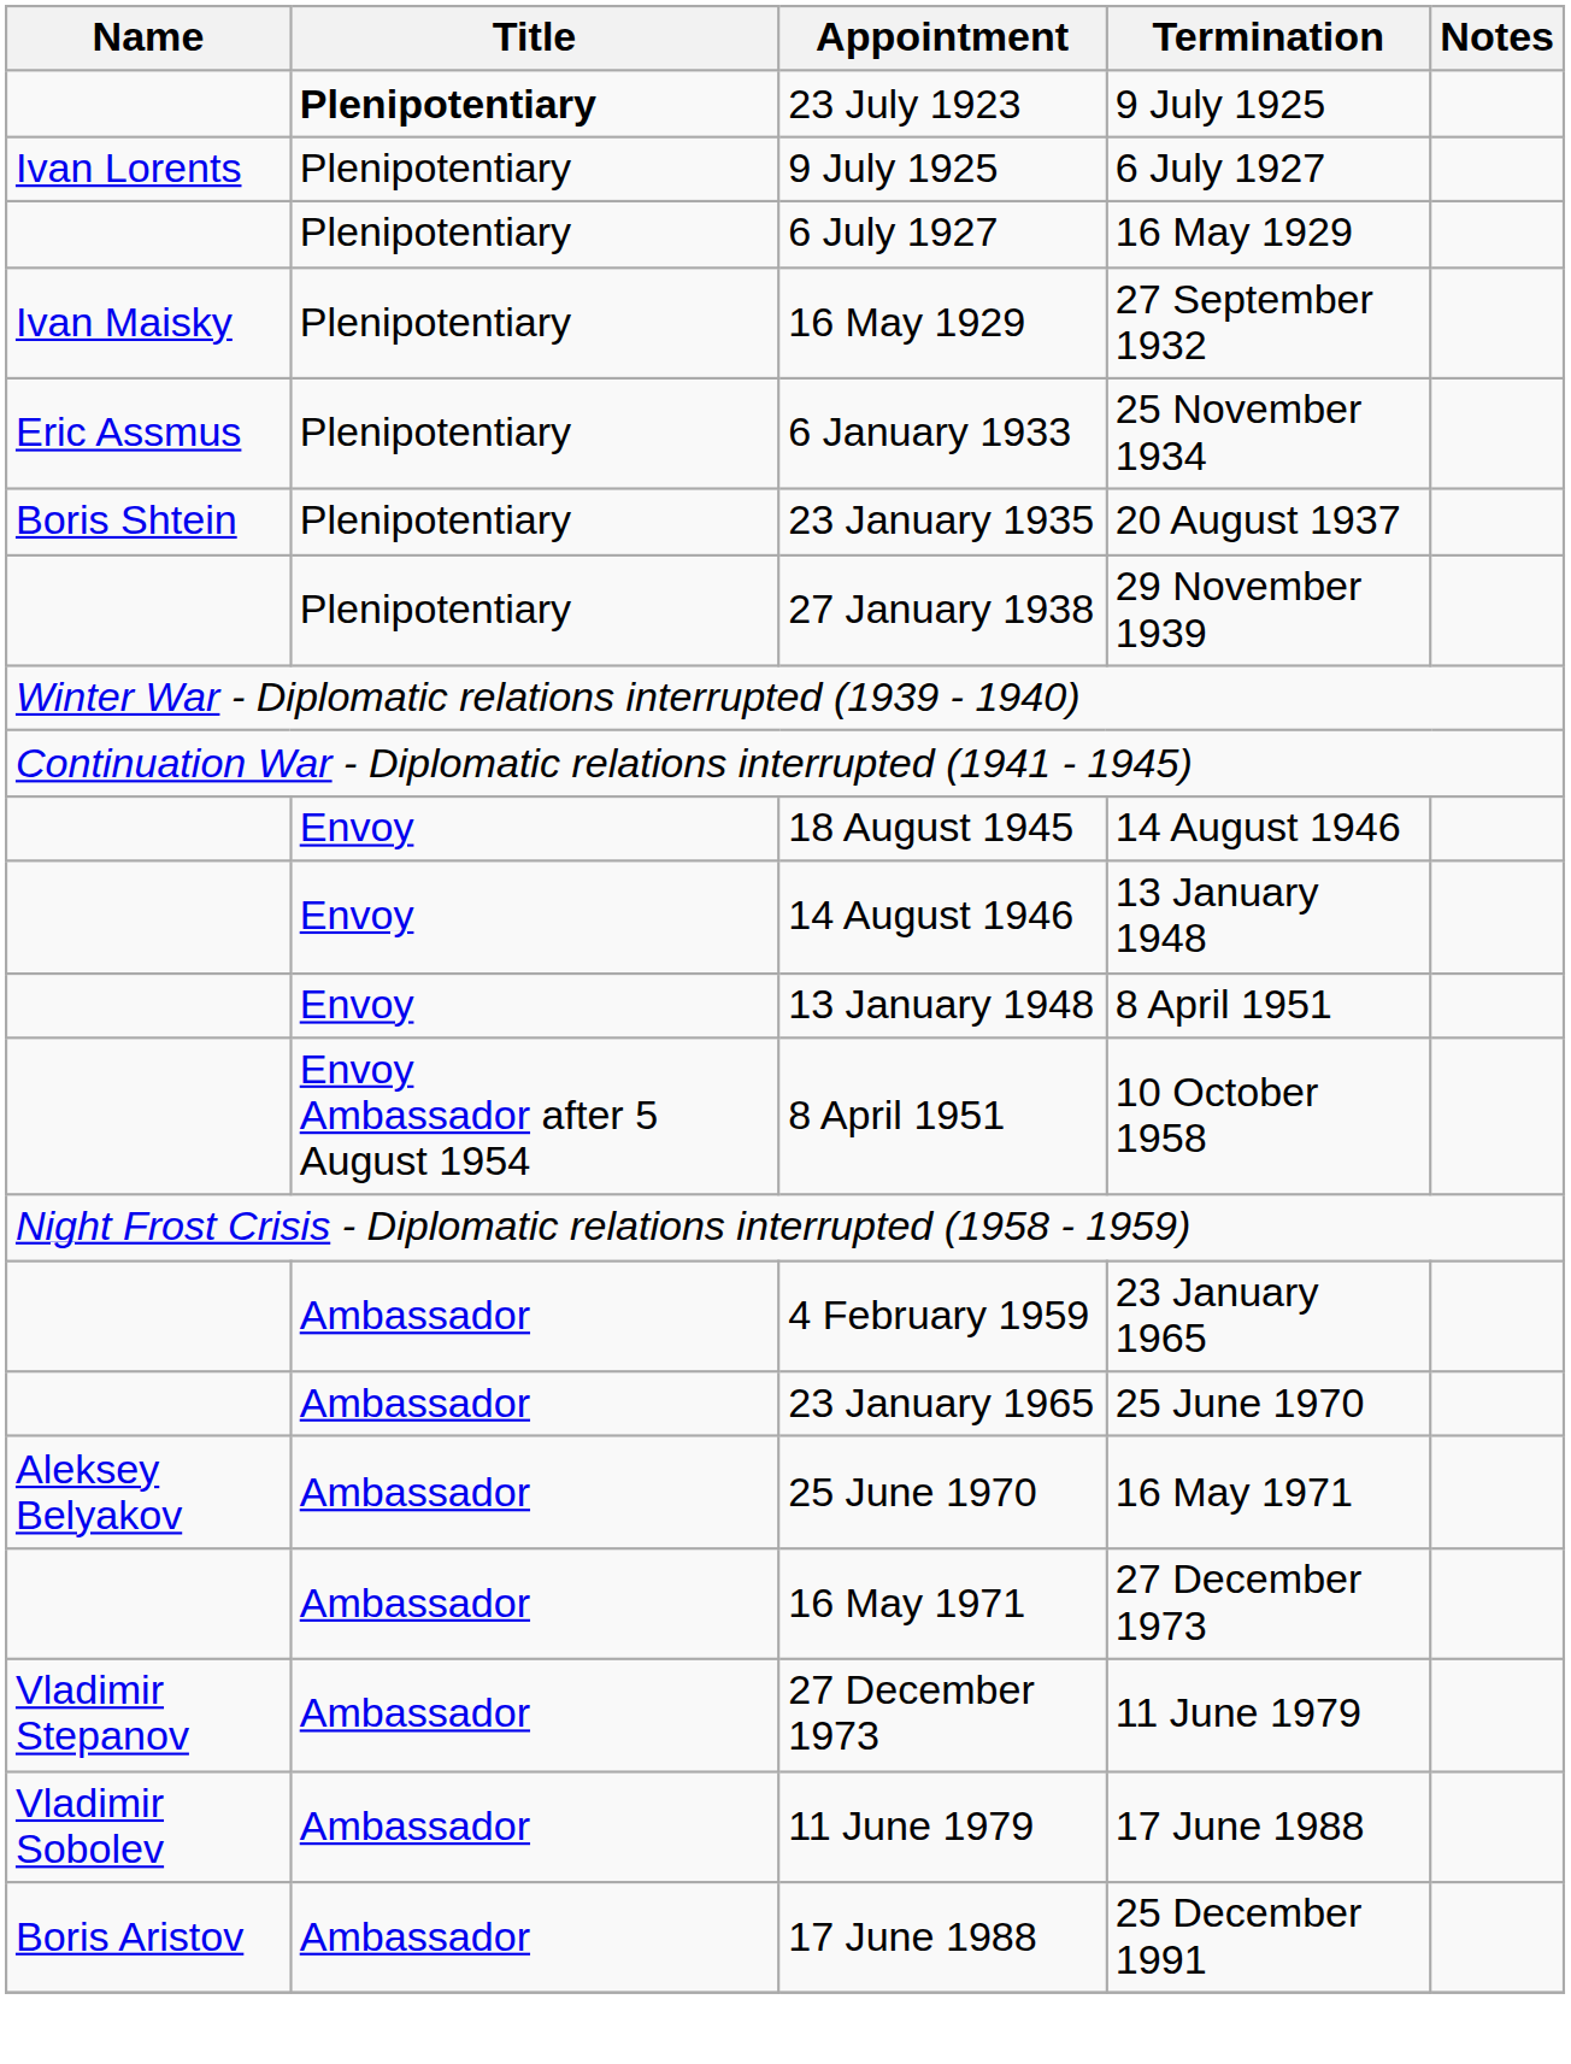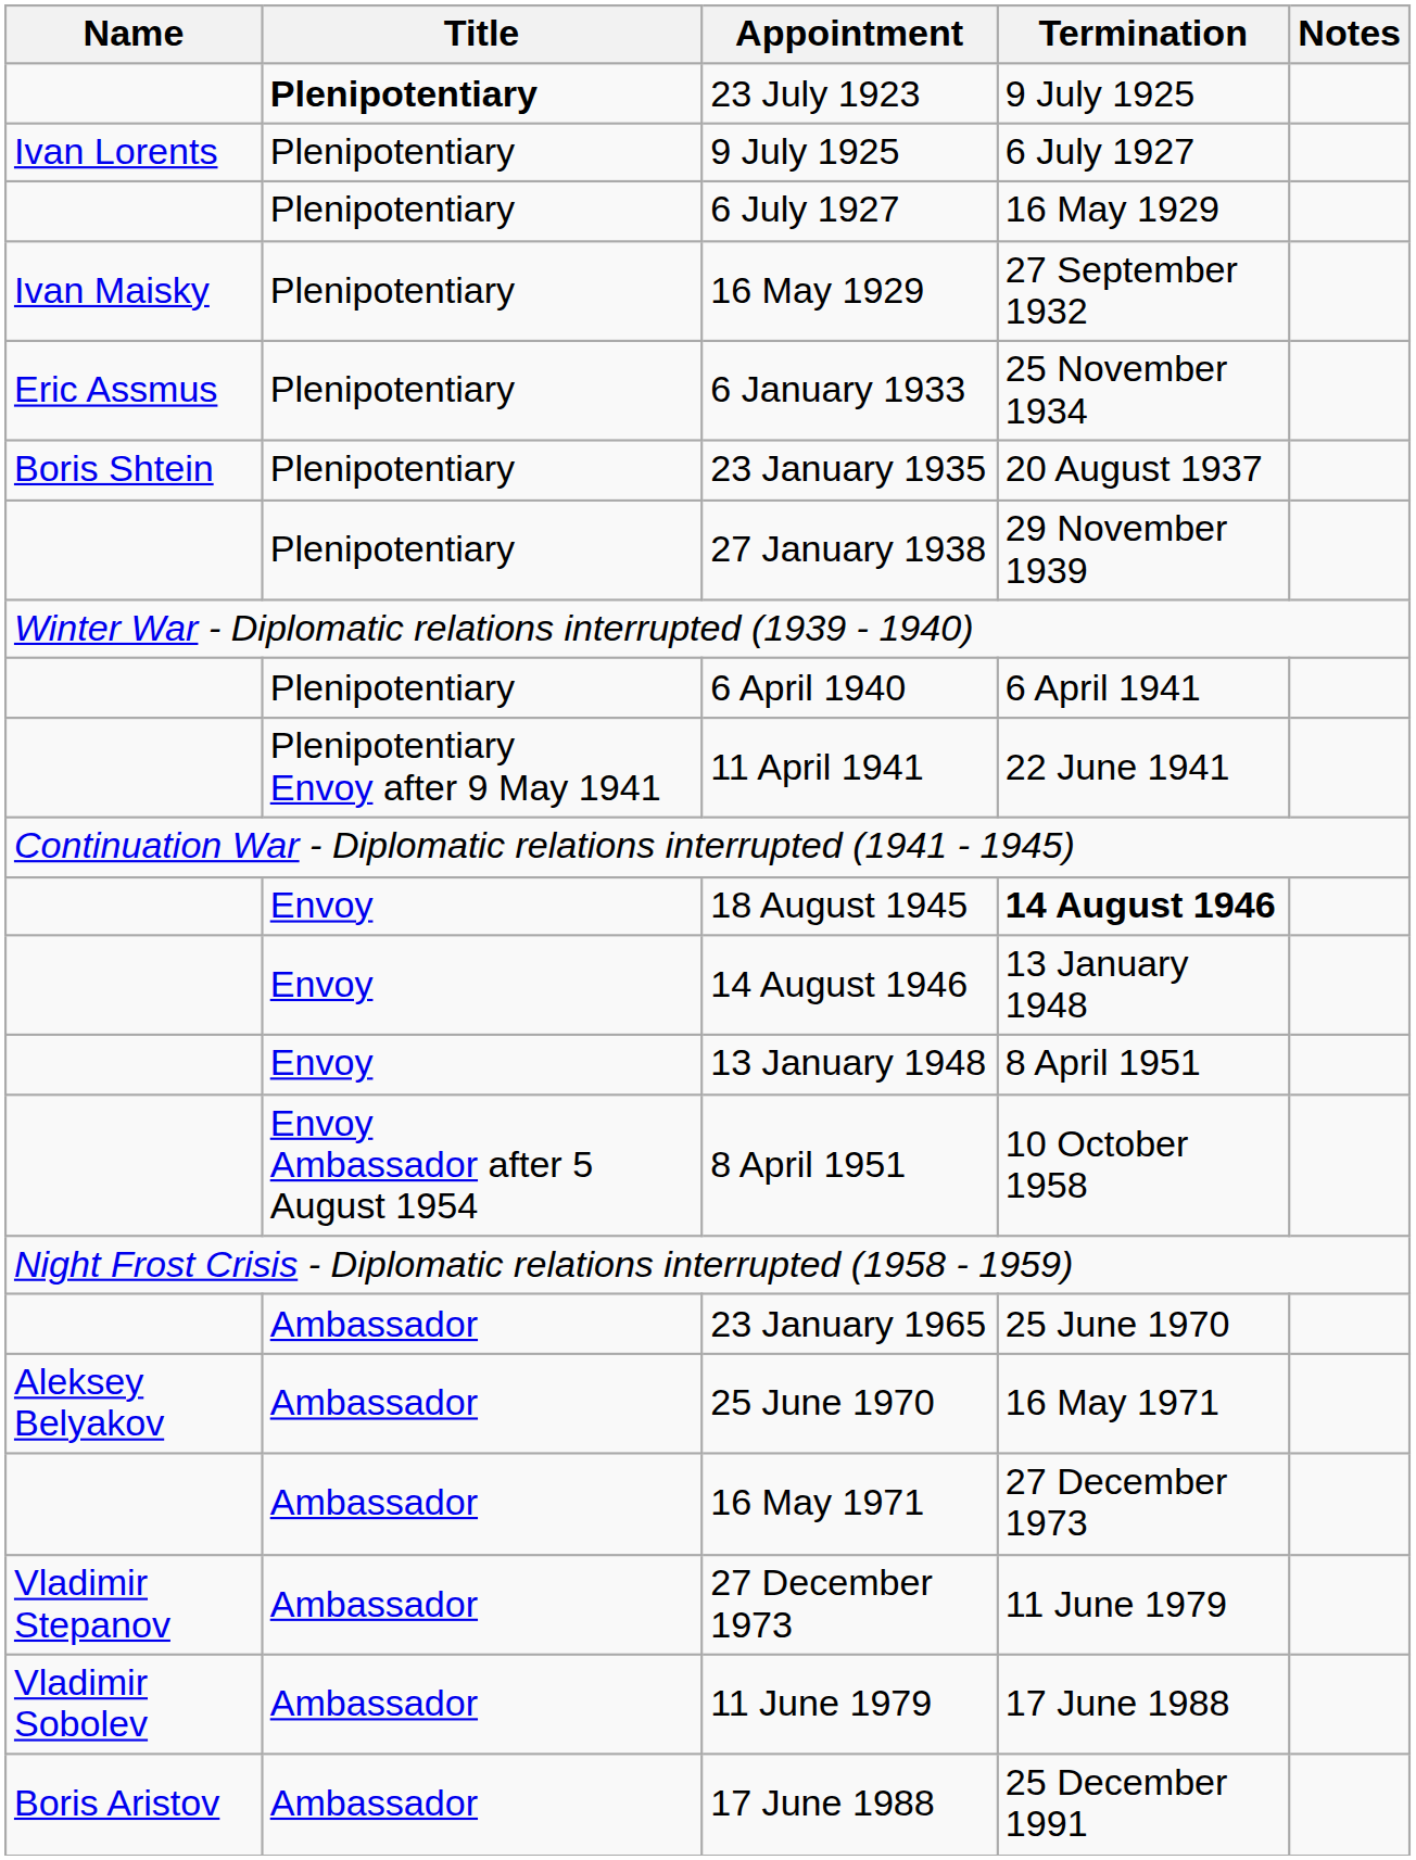+ row: Plenipotentiary | 6 April 1940 | 6 April 1941
+ row: Plenipotentiary Envoy after 9 May 1941 | 11 April 1941 | 22 June 1941
18 August 1945 | Termination: normal -> bold
- row: Ambassador | 4 February 1959 | 23 January 1965
